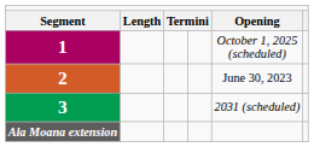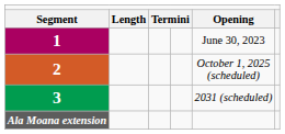1 | column 5: October 1, 2025 (scheduled) -> June 30, 2023
2 | column 5: June 30, 2023 -> October 1, 2025 (scheduled)
